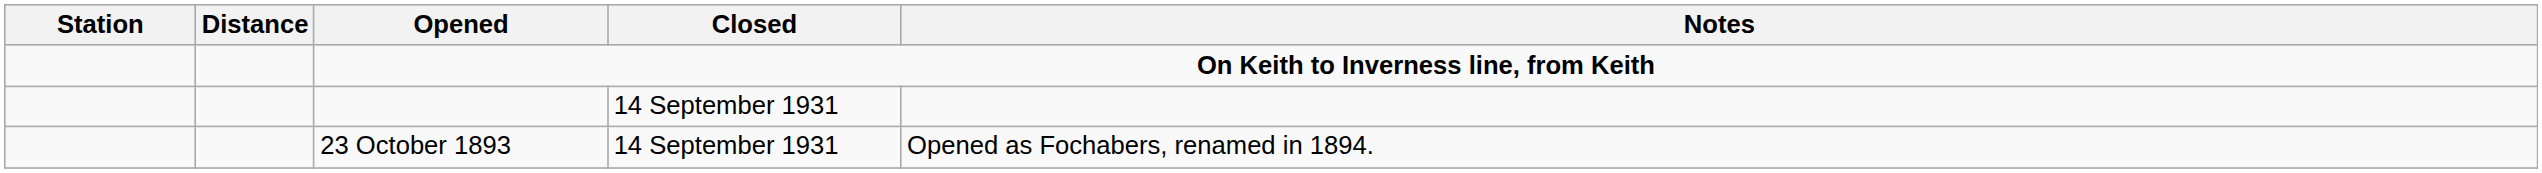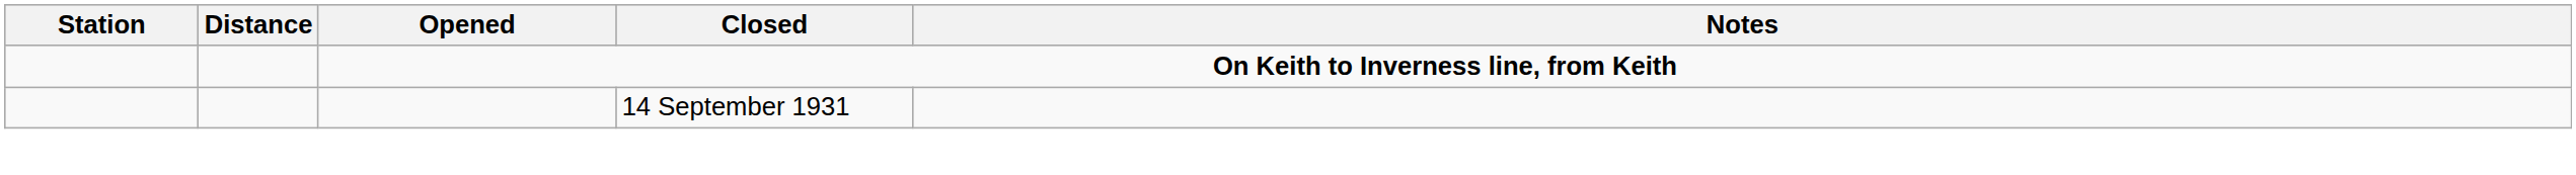- row: 23 October 1893 | 14 September 1931 | Opened as Fochabers, renamed in 1894.
